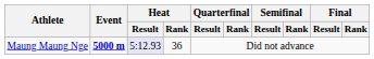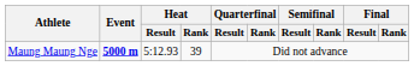Maung Maung Nge | Heat / Result: lavender background -> no background
Maung Maung Nge | Heat / Rank: 36 -> 39
